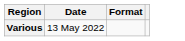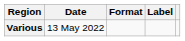+ column: Label
